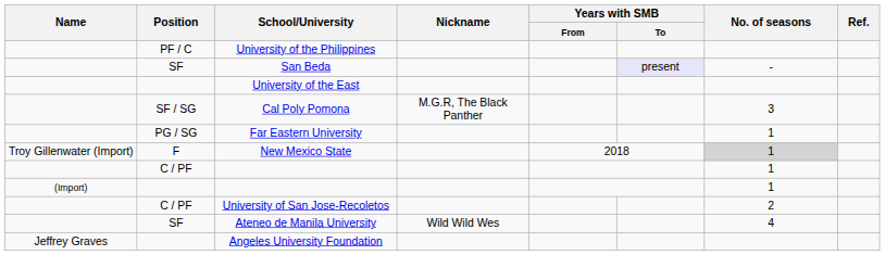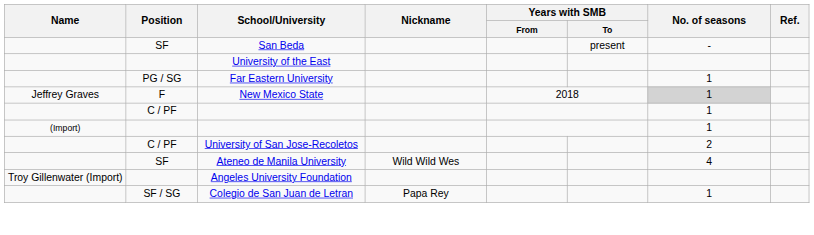- row: PF / C | University of the Philippines
San Beda | Years with SMB / To: lavender background -> no background
- row: SF / SG | Cal Poly Pomona | M.G.R, The Black Panther | 3
New Mexico State | Name: Troy Gillenwater (Import) -> Jeffrey Graves
Angeles University Foundation | Name: Jeffrey Graves -> Troy Gillenwater (Import)
+ row: SF / SG | Colegio de San Juan de Letran | Papa Rey | 1
